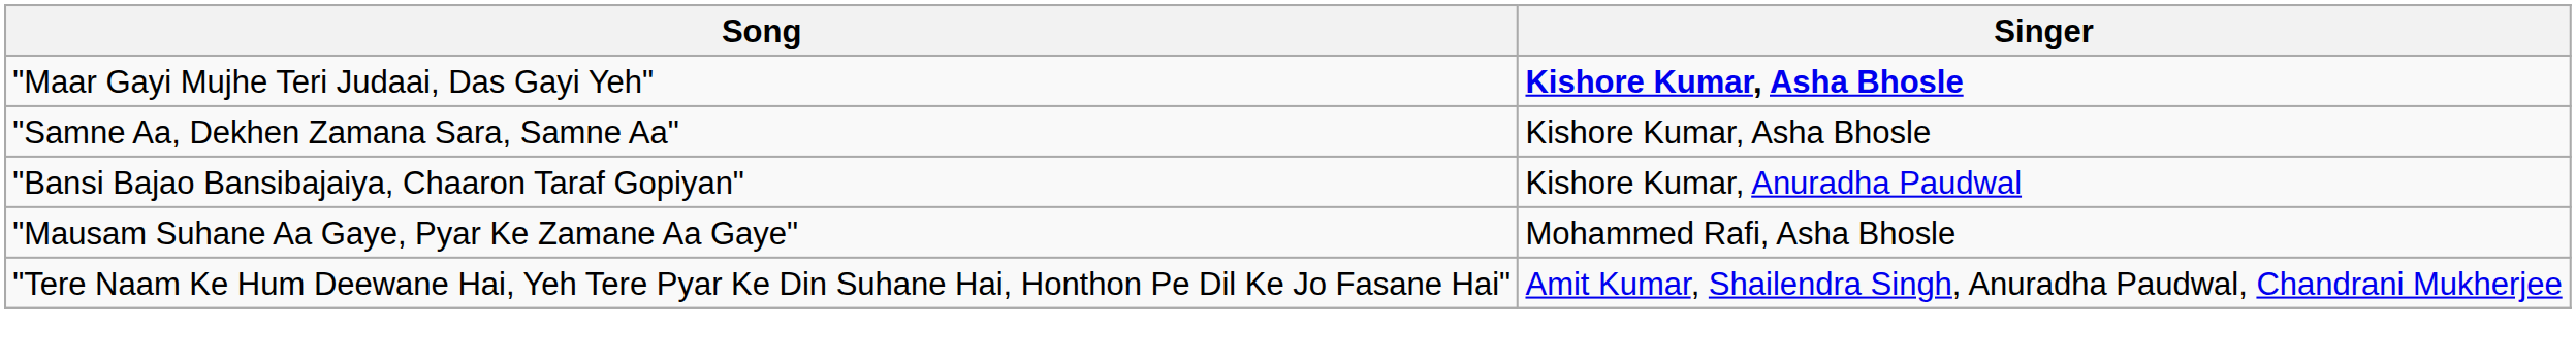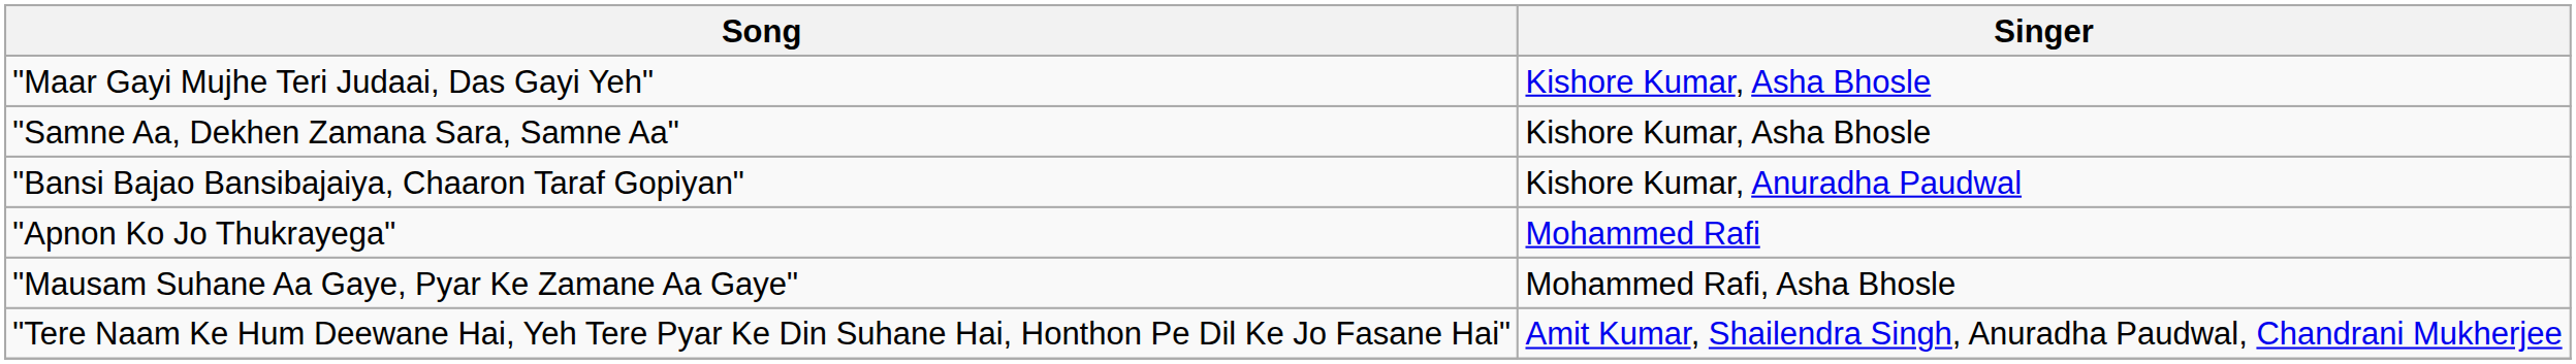"Maar Gayi Mujhe Teri Judaai, Das Gayi Yeh" | Singer: bold -> normal
+ row: "Apnon Ko Jo Thukrayega" | Mohammed Rafi
